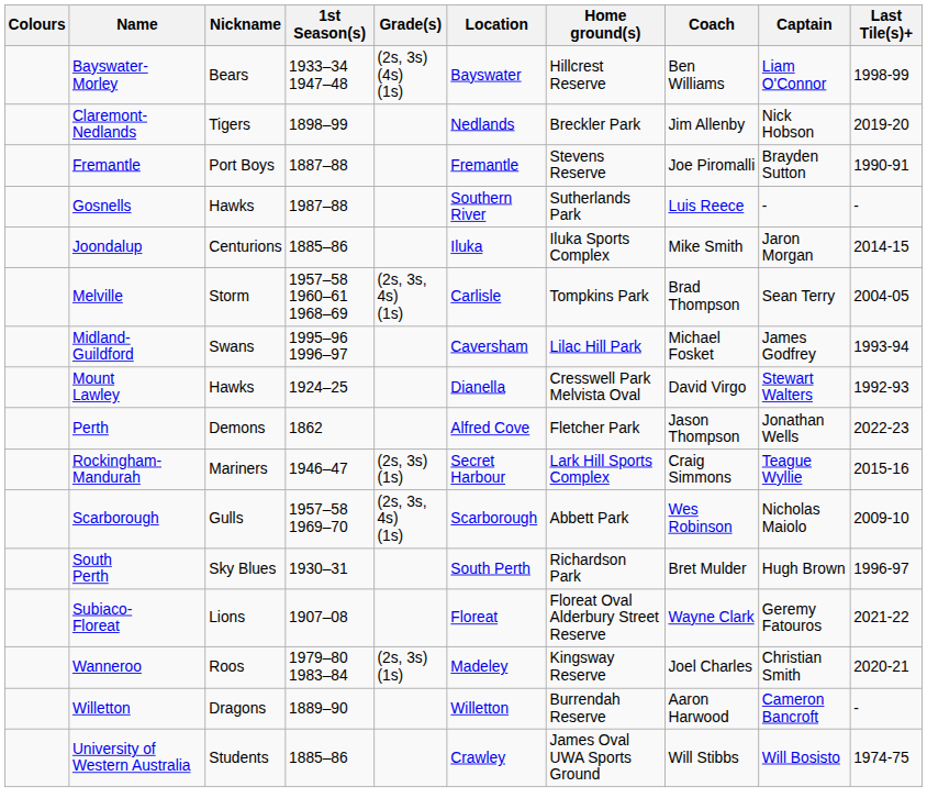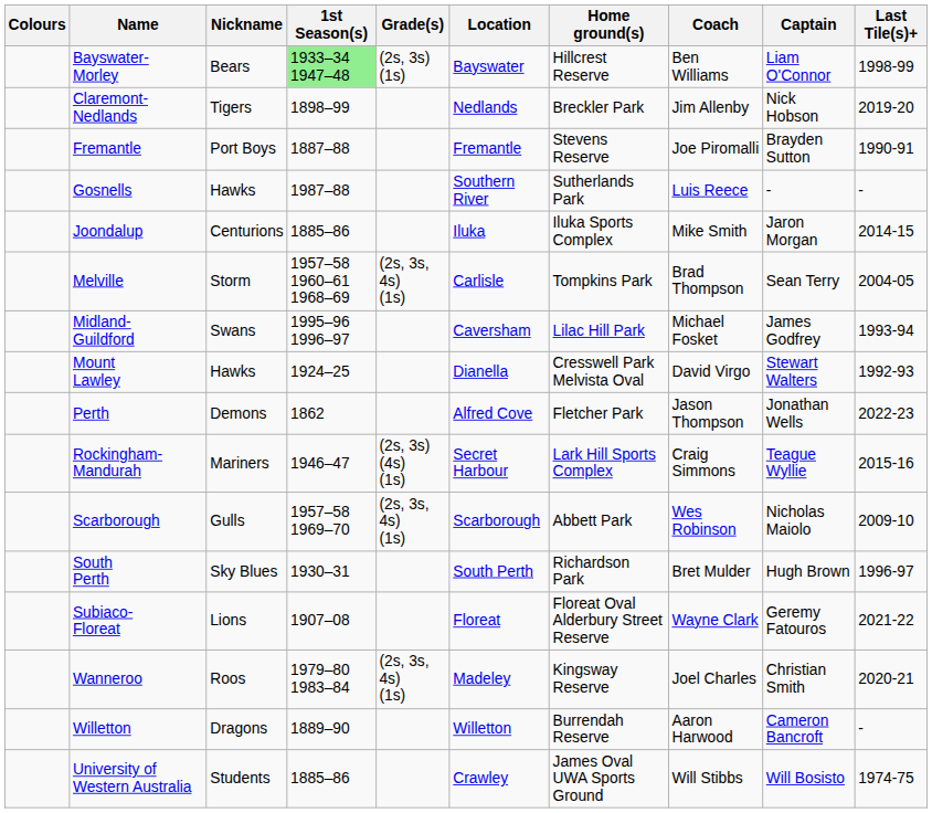Bayswater- Morley | 1st Season(s): no background -> lightgreen background
Bayswater- Morley | Grade(s): (2s, 3s) (4s) (1s) -> (2s, 3s) (1s)
Rockingham- Mandurah | Grade(s): (2s, 3s) (1s) -> (2s, 3s) (4s) (1s)
Wanneroo | Grade(s): (2s, 3s) (1s) -> (2s, 3s, 4s) (1s)
